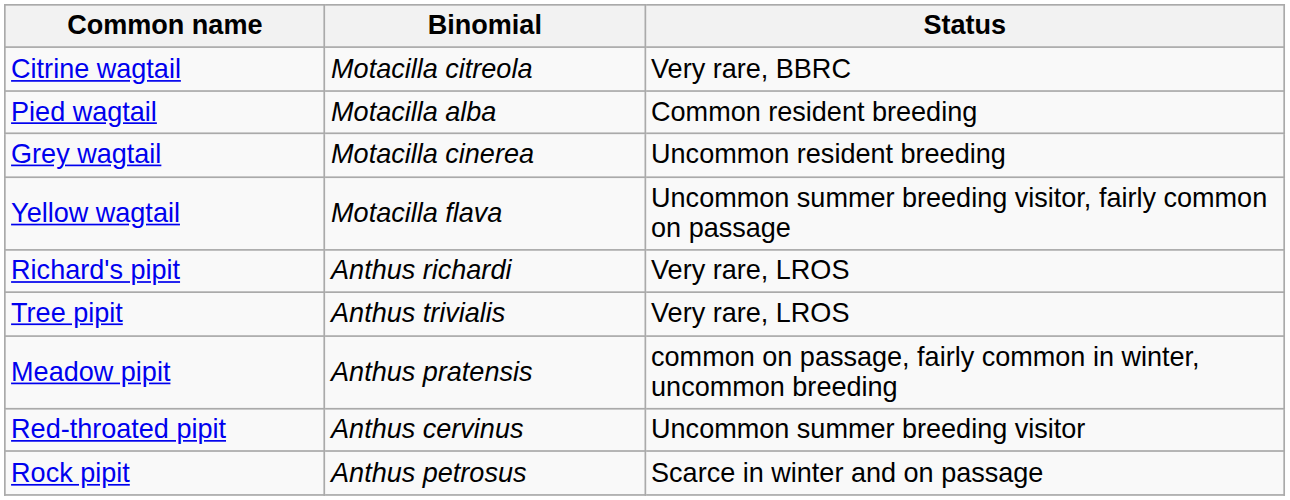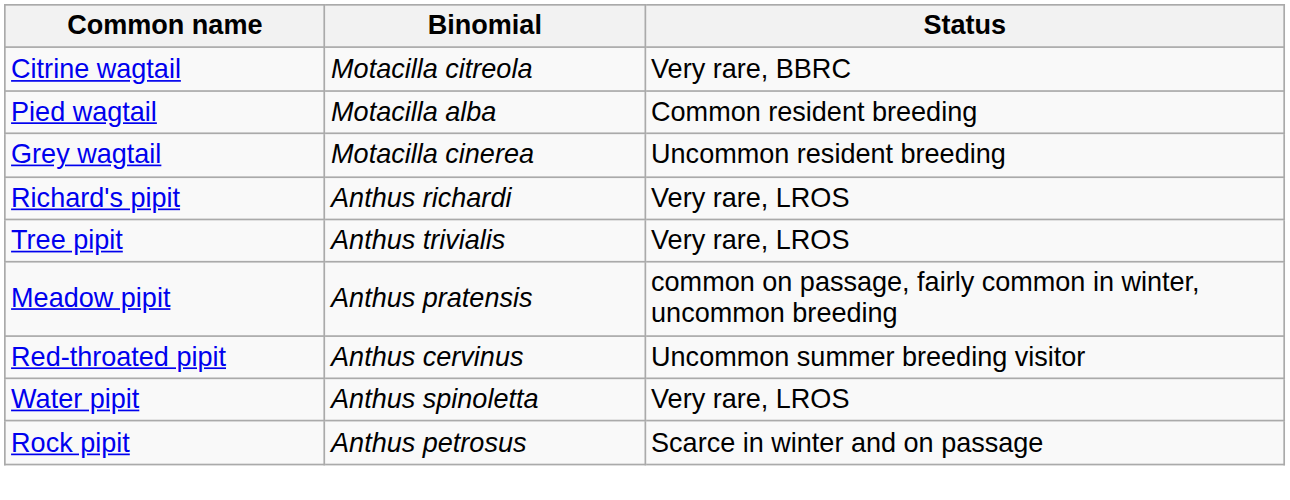- row: Yellow wagtail | Motacilla flava | Uncommon summer breeding visitor, fairly common on passage
+ row: Water pipit | Anthus spinoletta | Very rare, LROS
